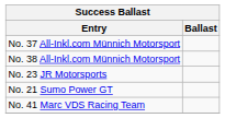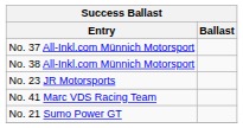rows swapped: No. 21 Sumo Power GT <-> No. 41 Marc VDS Racing Team
